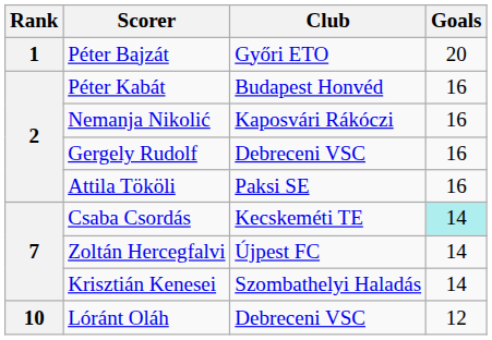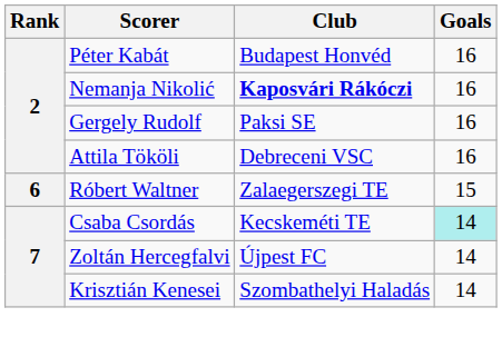- row: 1 | Péter Bajzát | Győri ETO | 20
Nemanja Nikolić | Club: normal -> bold
Gergely Rudolf | Club: Debreceni VSC -> Paksi SE
Attila Tököli | Club: Paksi SE -> Debreceni VSC
+ row: 6 | Róbert Waltner | Zalaegerszegi TE | 15
- row: 10 | Lóránt Oláh | Debreceni VSC | 12
